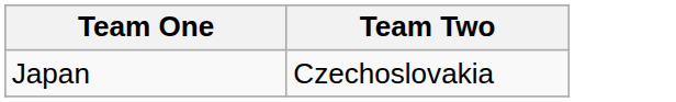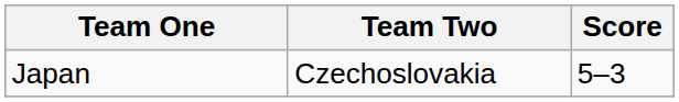+ column: Score | 5–3
